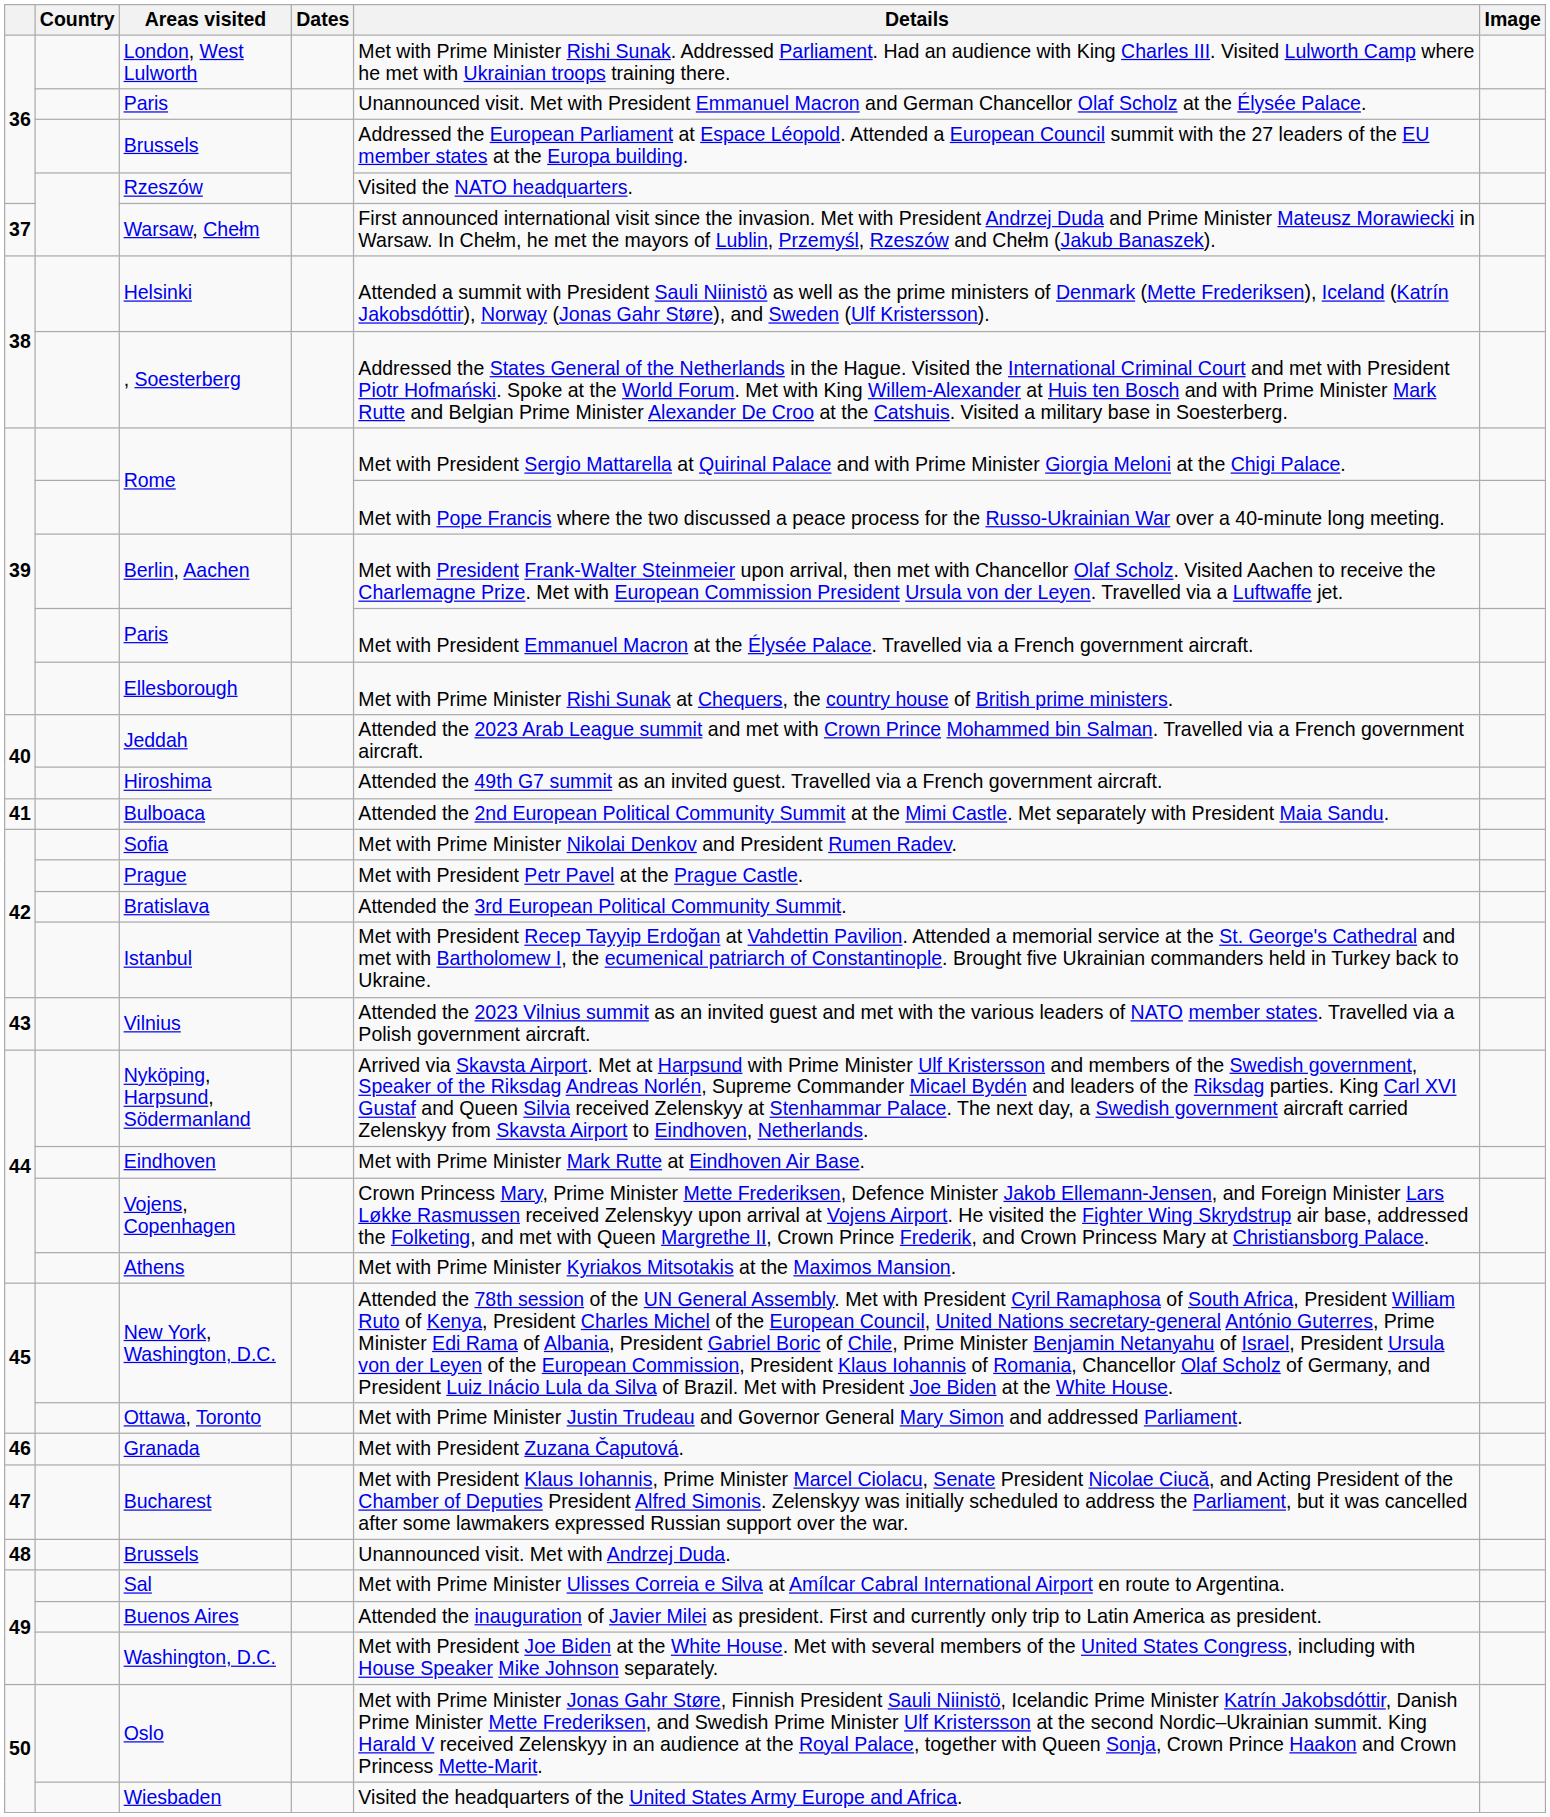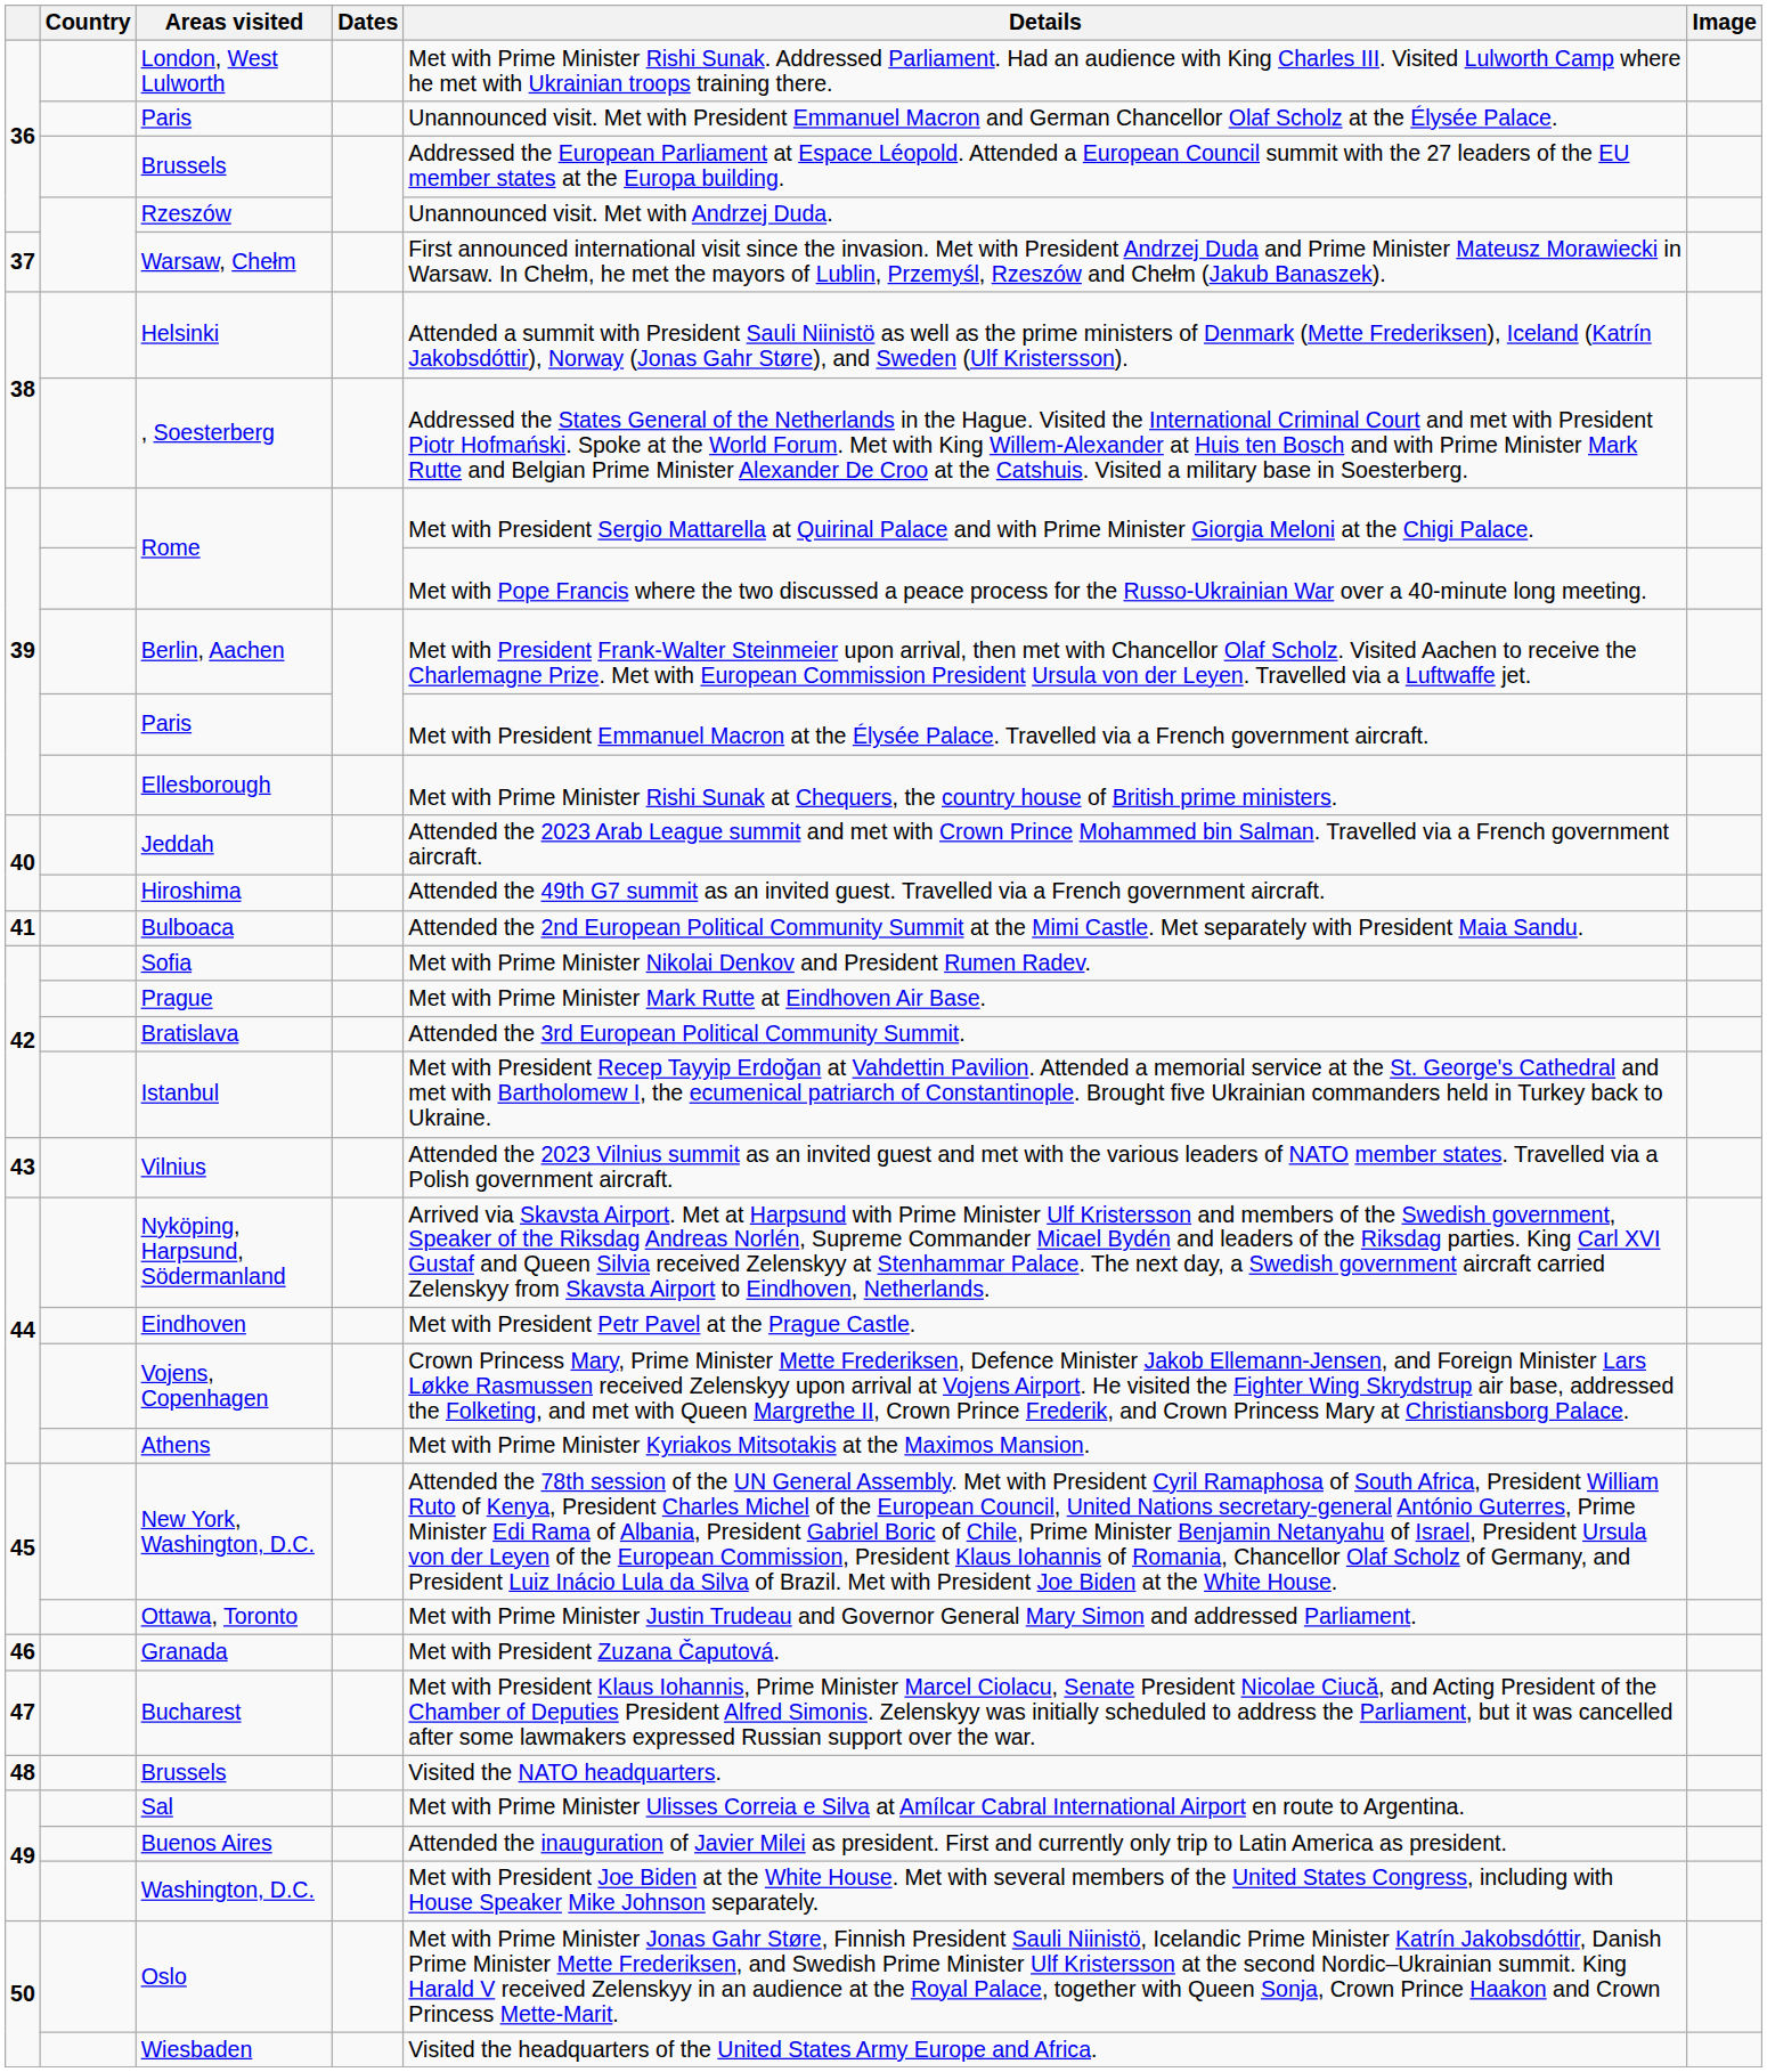Rzeszów | Details: Visited the NATO headquarters. -> Unannounced visit. Met with Andrzej Duda.
Prague | Details: Met with President Petr Pavel at the Prague Castle. -> Met with Prime Minister Mark Rutte at Eindhoven Air Base.
Eindhoven | Details: Met with Prime Minister Mark Rutte at Eindhoven Air Base. -> Met with President Petr Pavel at the Prague Castle.
48 / Brussels | Details: Unannounced visit. Met with Andrzej Duda. -> Visited the NATO headquarters.
